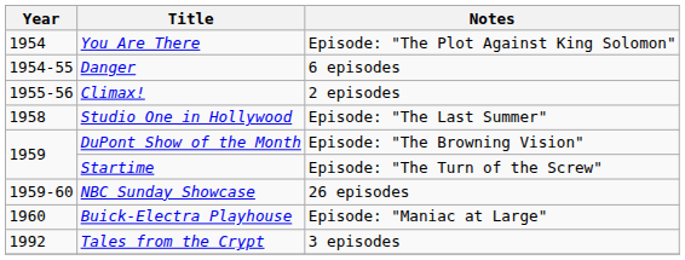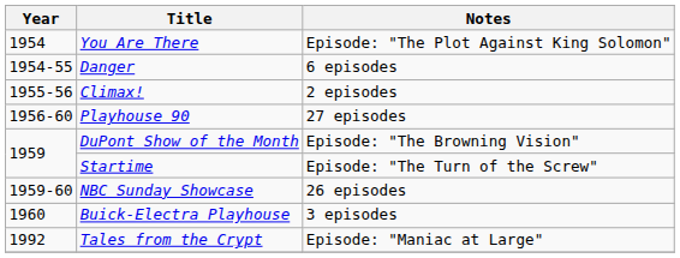+ row: 1956-60 | Playhouse 90 | 27 episodes
- row: 1958 | Studio One in Hollywood | Episode: "The Last Summer"
Buick-Electra Playhouse | Notes: Episode: "Maniac at Large" -> 3 episodes
Tales from the Crypt | Notes: 3 episodes -> Episode: "Maniac at Large"
